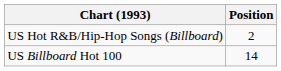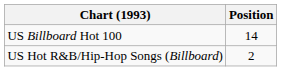rows swapped: US Billboard Hot 100 <-> US Hot R&B/Hip-Hop Songs (Billboard)
